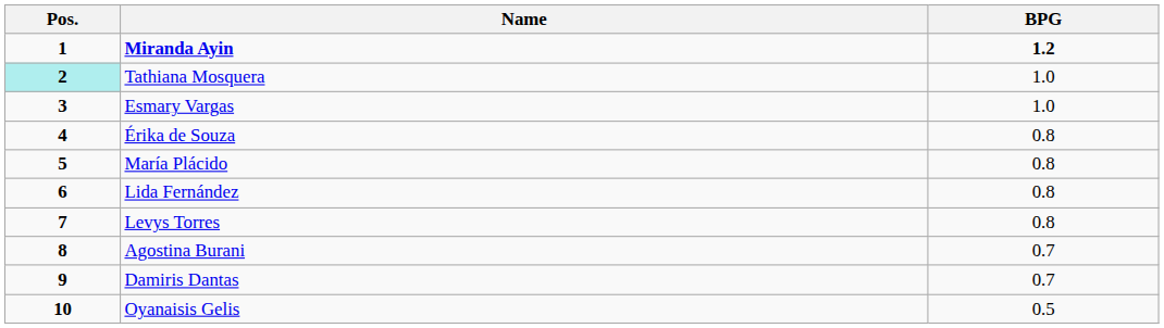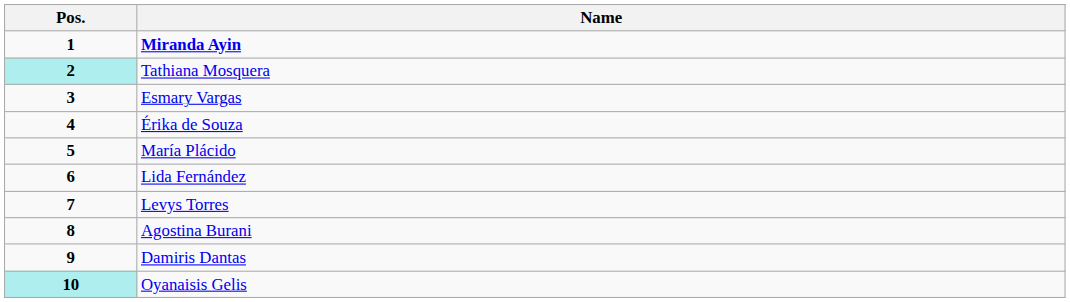- column: BPG | 1.2 | 1.0 | 1.0 | 0.8 | 0.8 | 0.8 | 0.8 | 0.7 | 0.7 | 0.5
Oyanaisis Gelis | Pos.: no background -> paleturquoise background
